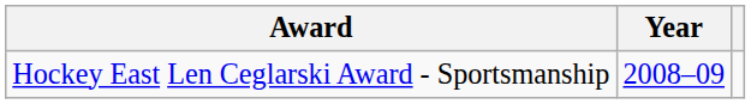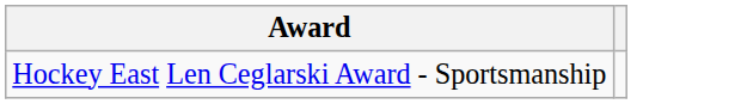- column: Year | 2008–09
